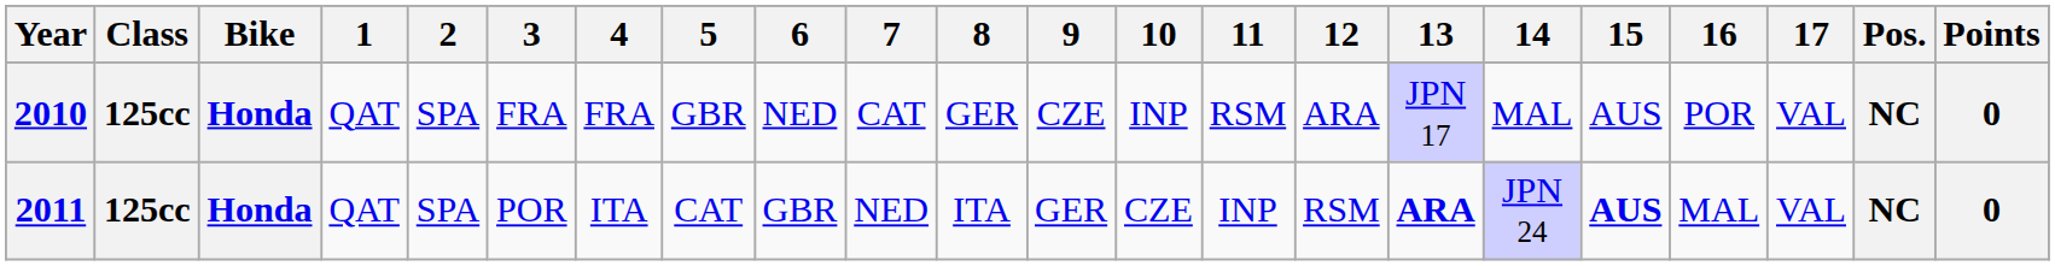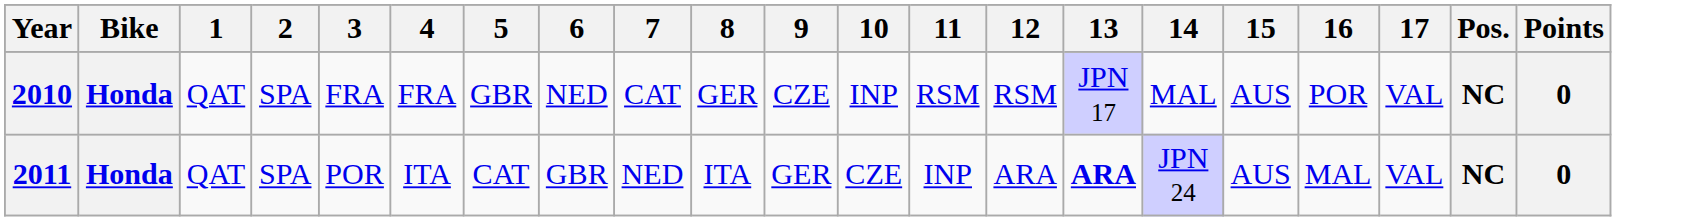- column: Class | 125cc | 125cc
2010 | 12: ARA -> RSM
2011 | 12: RSM -> ARA
2011 | 15: bold -> normal
